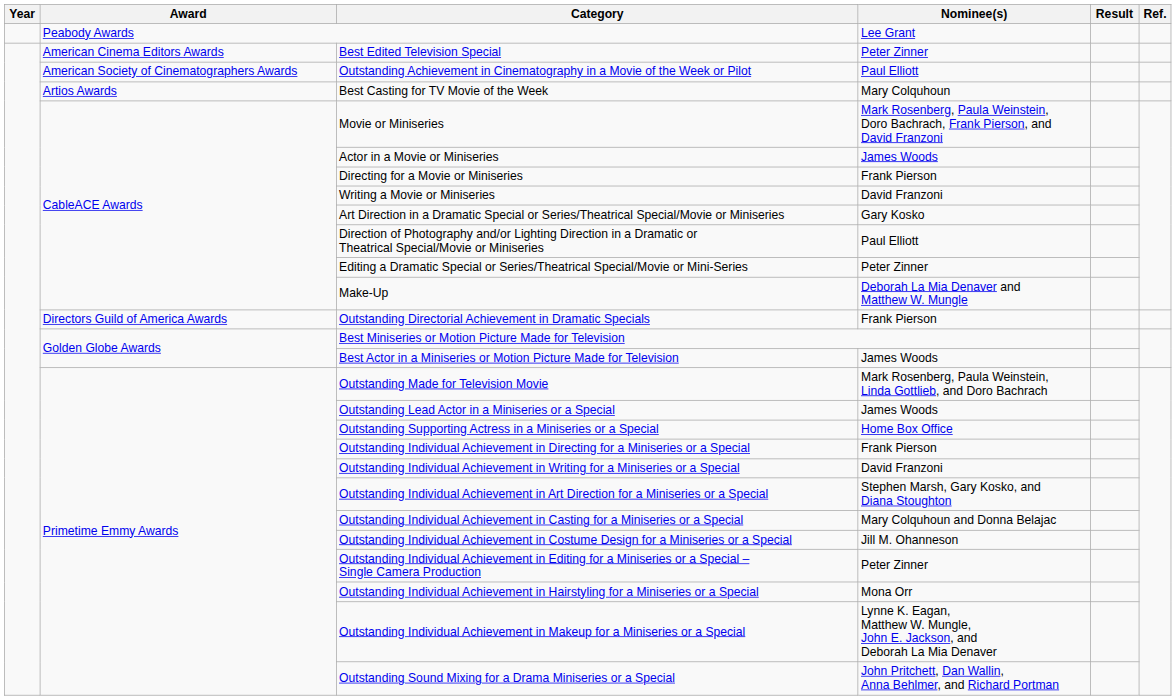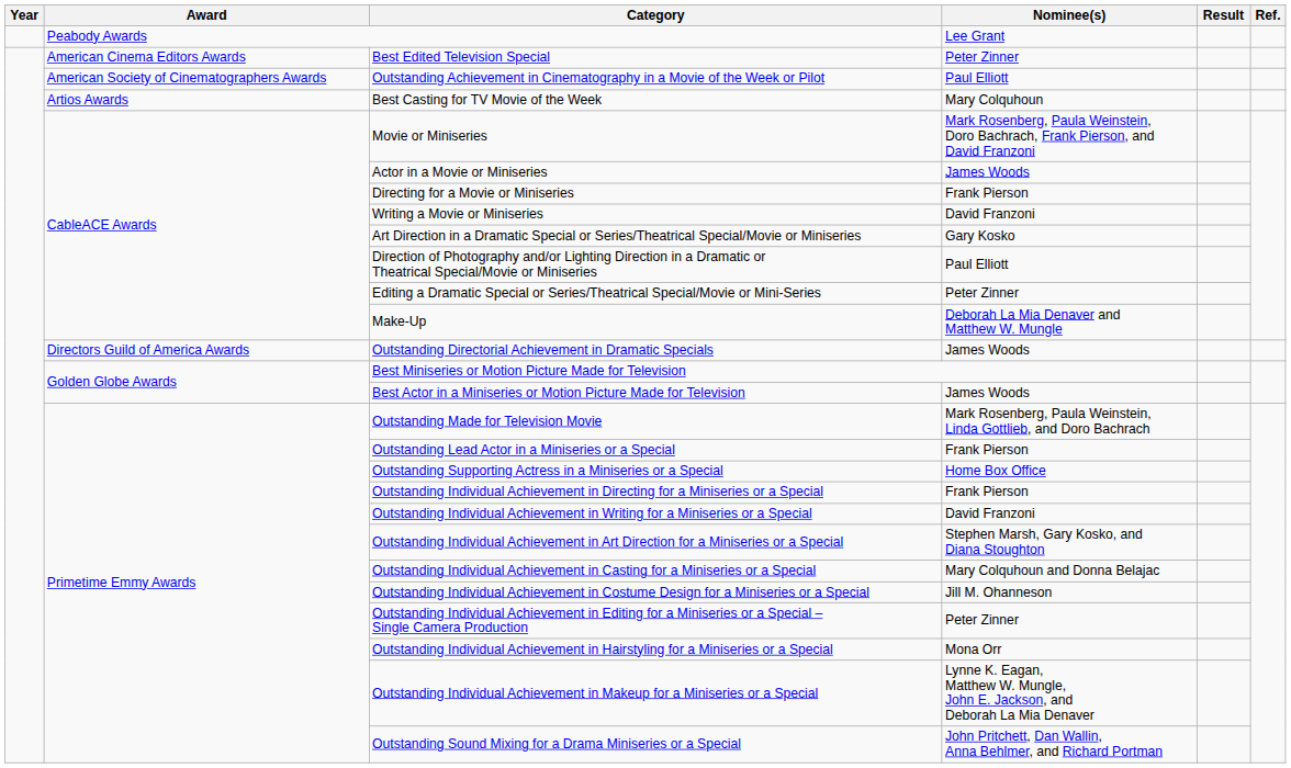Outstanding Directorial Achievement in Dramatic Specials | Nominee(s): Frank Pierson -> James Woods
Outstanding Lead Actor in a Miniseries or a Special | Nominee(s): James Woods -> Frank Pierson
